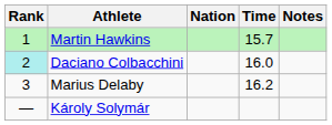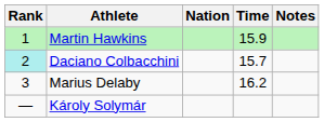Martin Hawkins | Time: 15.7 -> 15.9
Daciano Colbacchini | Time: 16.0 -> 15.7
